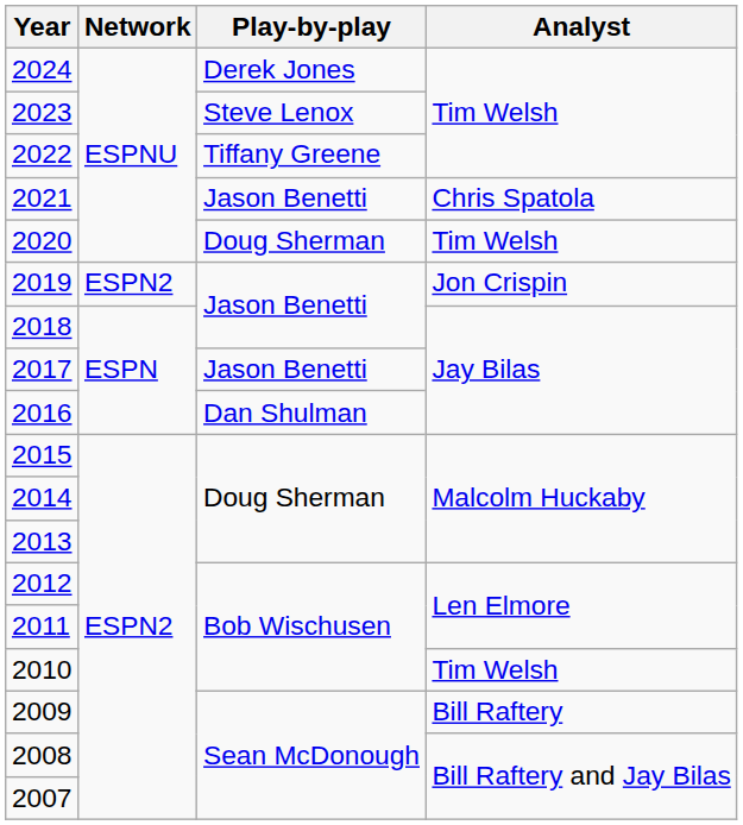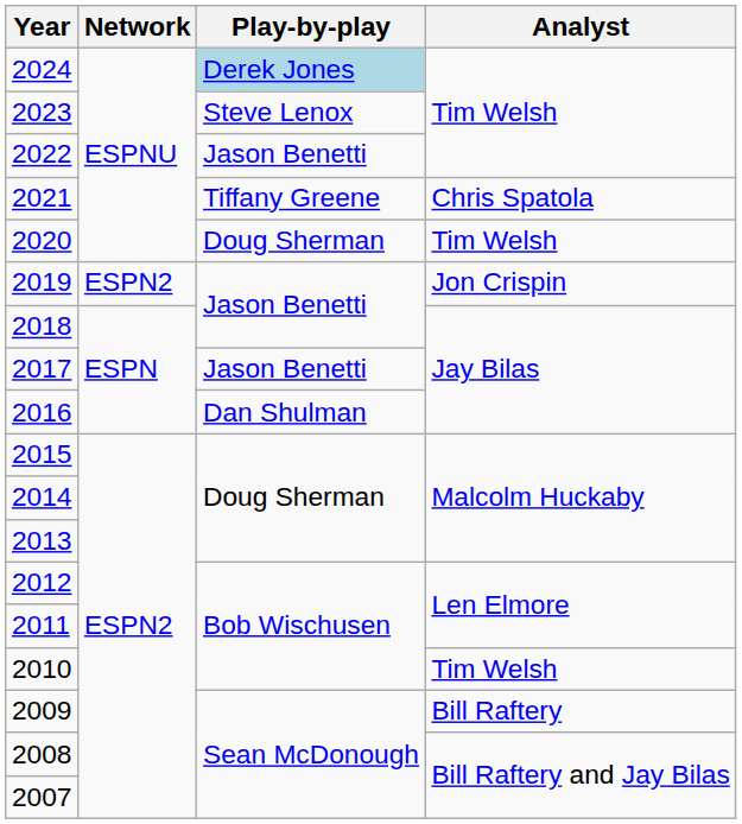2024 | Play-by-play: no background -> lightblue background
2022 | Play-by-play: Tiffany Greene -> Jason Benetti
2021 | Play-by-play: Jason Benetti -> Tiffany Greene
